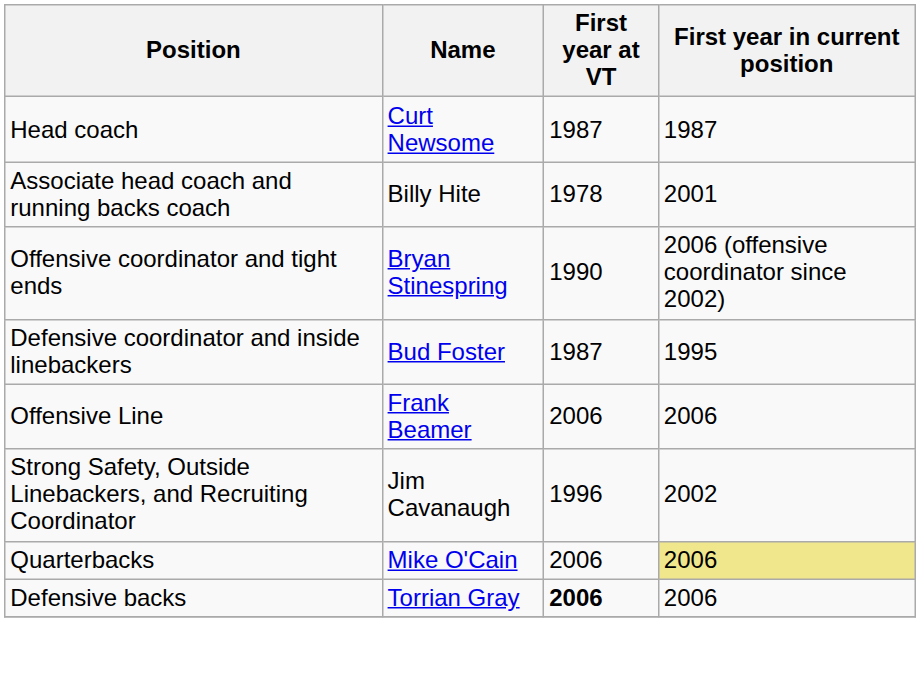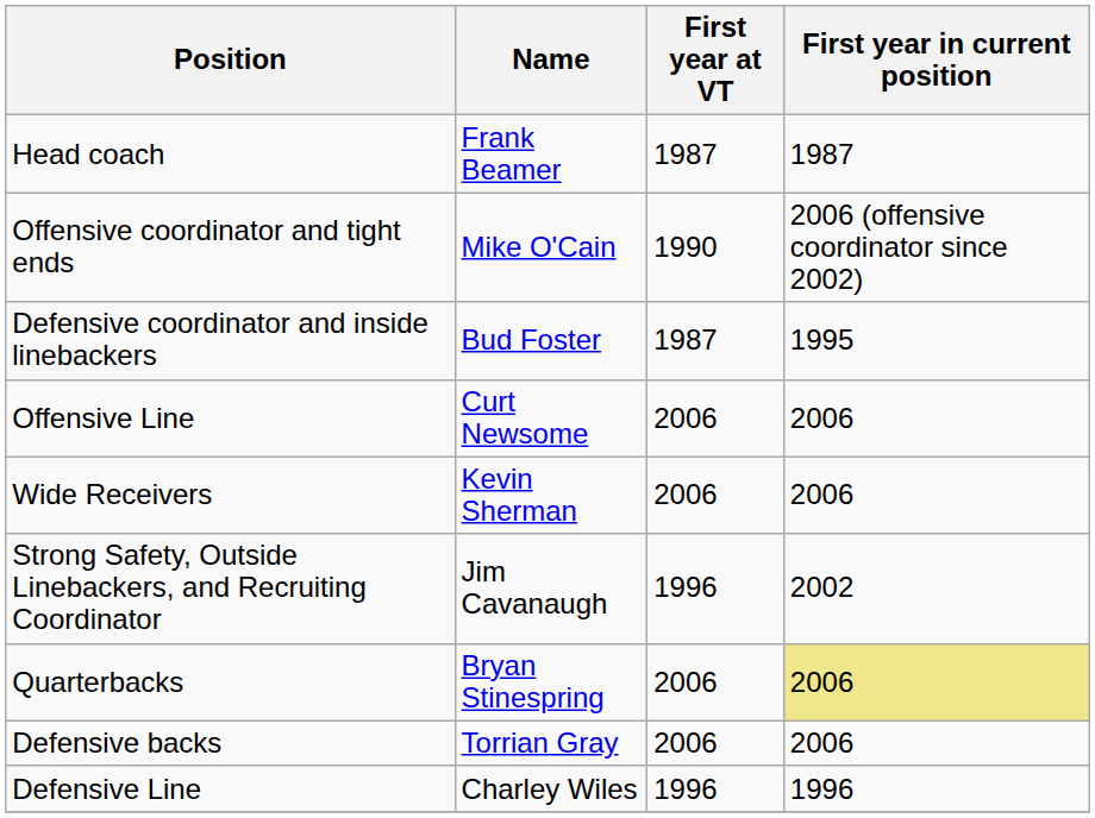Head coach | Name: Curt Newsome -> Frank Beamer
- row: Associate head coach and running backs coach | Billy Hite | 1978 | 2001
Offensive coordinator and tight ends | Name: Bryan Stinespring -> Mike O'Cain
Offensive Line | Name: Frank Beamer -> Curt Newsome
+ row: Wide Receivers | Kevin Sherman | 2006 | 2006
Quarterbacks | Name: Mike O'Cain -> Bryan Stinespring
Defensive backs | First year at VT: bold -> normal
+ row: Defensive Line | Charley Wiles | 1996 | 1996
